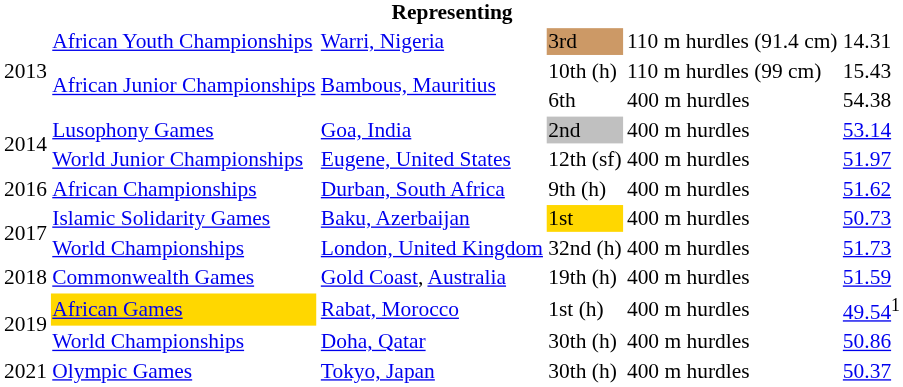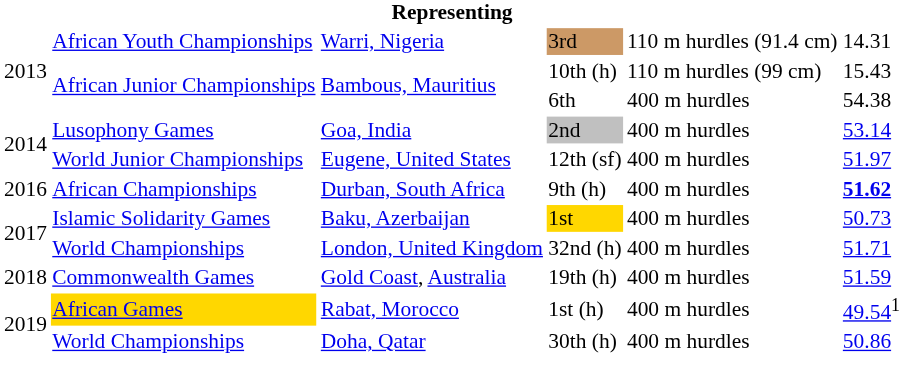Durban, South Africa | column 6: normal -> bold
London, United Kingdom | column 6: 51.73 -> 51.71
- row: 2021 | Olympic Games | Tokyo, Japan | 30th (h) | 400 m hurdles | 50.37
